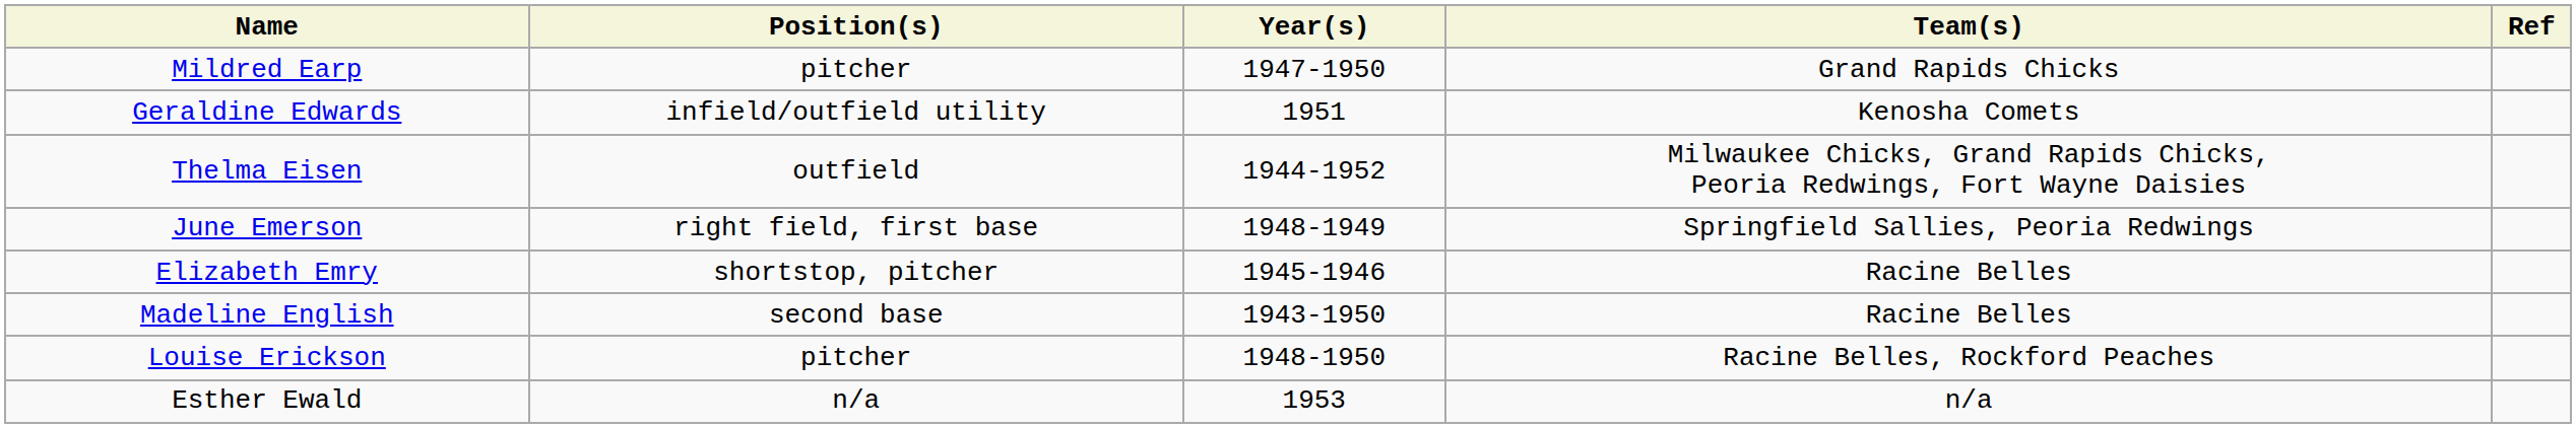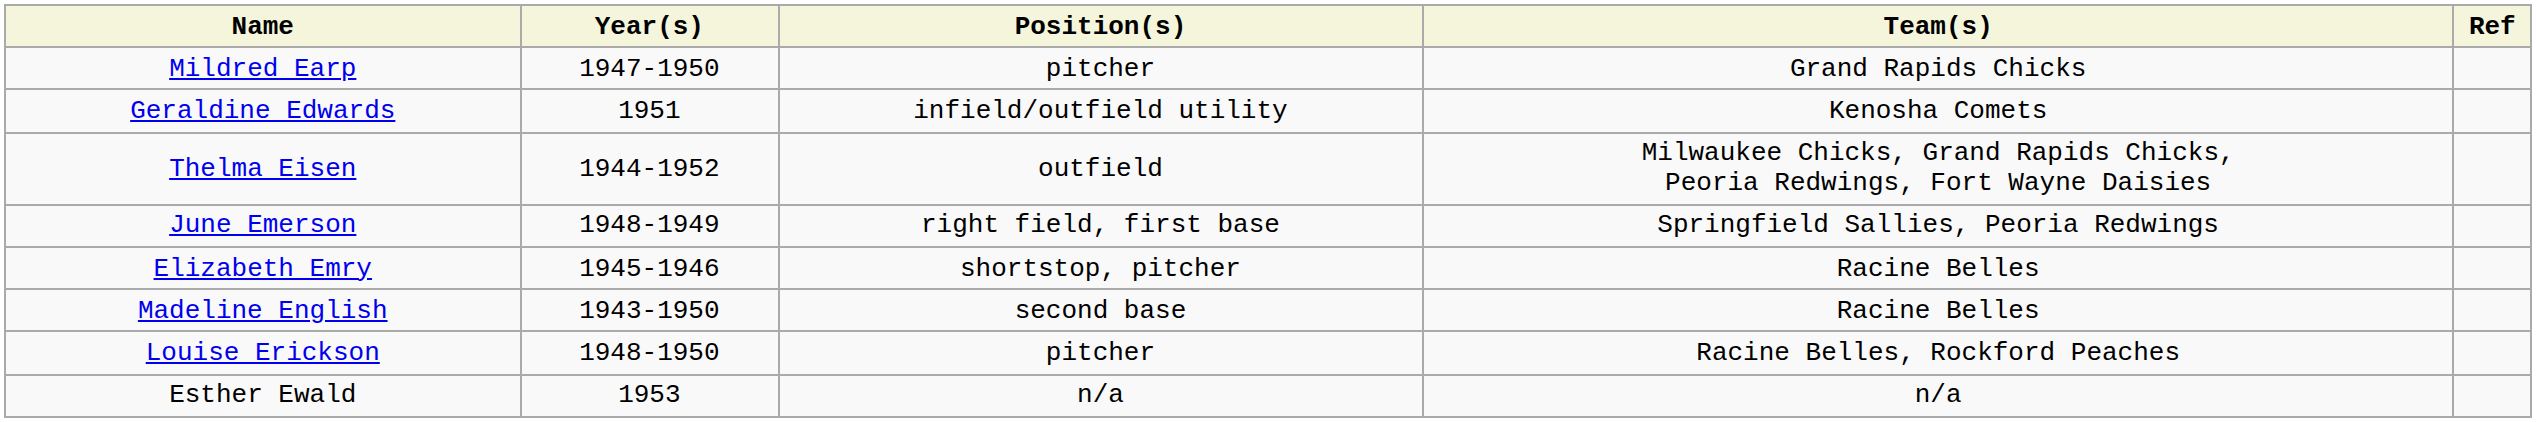columns swapped: Position(s) <-> Year(s)
